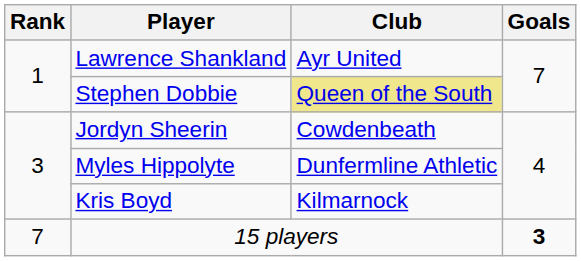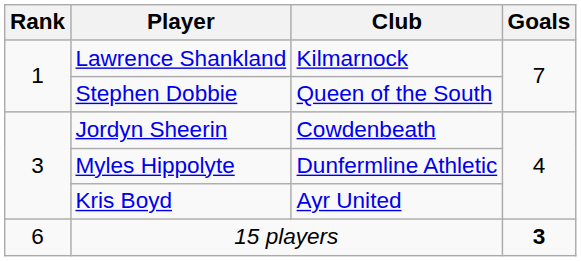Lawrence Shankland | Club: Ayr United -> Kilmarnock
Stephen Dobbie | Club: khaki background -> no background
Kris Boyd | Club: Kilmarnock -> Ayr United
15 players | Rank: 7 -> 6
